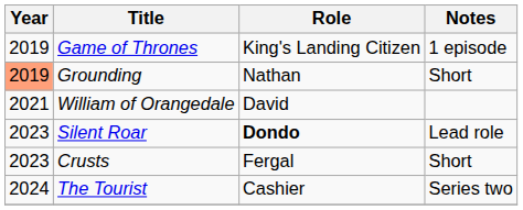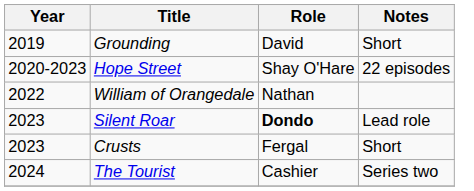- row: 2019 | Game of Thrones | King's Landing Citizen | 1 episode
Grounding | Year: lightsalmon background -> no background
Grounding | Role: Nathan -> David
+ row: 2020-2023 | Hope Street | Shay O'Hare | 22 episodes
William of Orangedale | Year: 2021 -> 2022
William of Orangedale | Role: David -> Nathan
